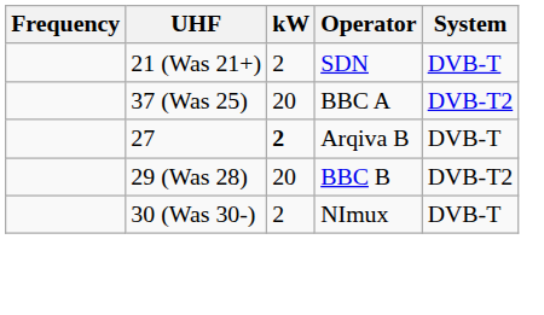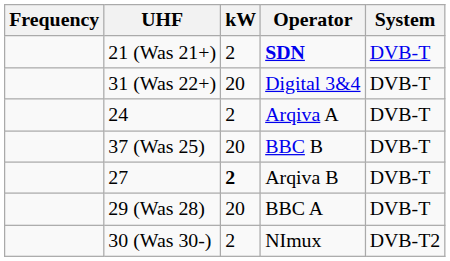21 (Was 21+) | Operator: normal -> bold
+ row: 31 (Was 22+) | 20 | Digital 3&4 | DVB-T
+ row: 24 | 2 | Arqiva A | DVB-T
37 (Was 25) | Operator: BBC A -> BBC B
37 (Was 25) | System: DVB-T2 -> DVB-T
29 (Was 28) | Operator: BBC B -> BBC A
29 (Was 28) | System: DVB-T2 -> DVB-T
30 (Was 30-) | System: DVB-T -> DVB-T2
